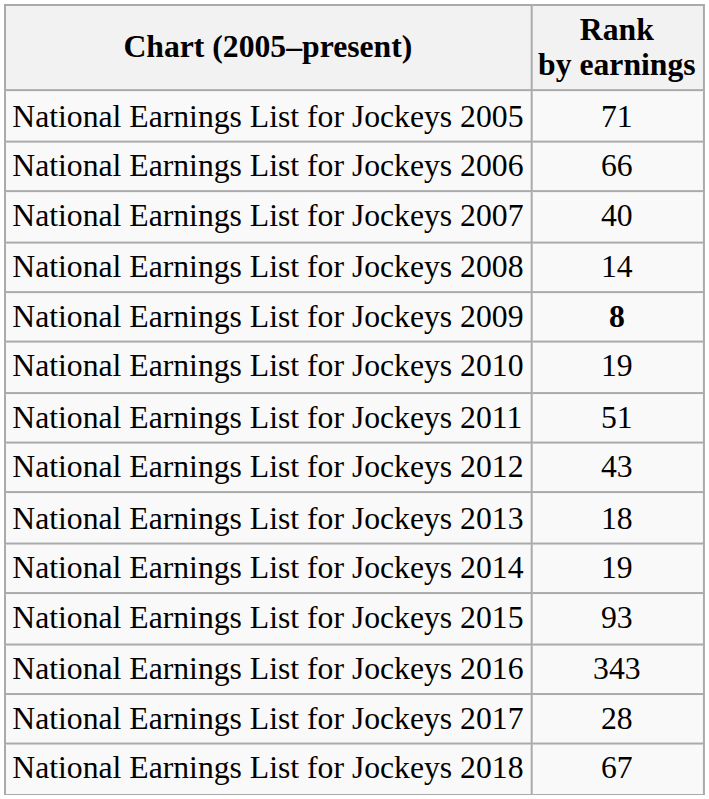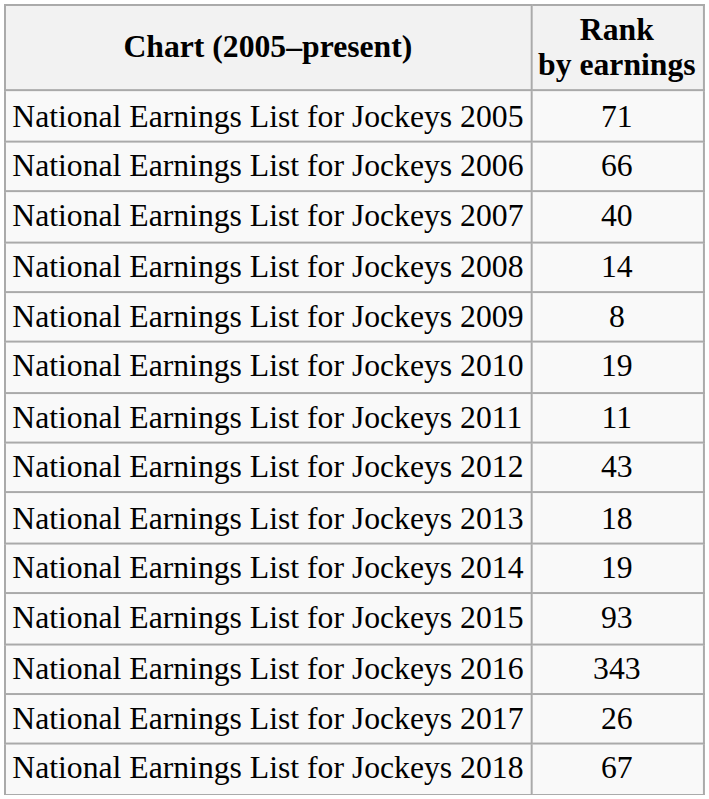National Earnings List for Jockeys 2009 | Rank by earnings: bold -> normal
National Earnings List for Jockeys 2011 | Rank by earnings: 51 -> 11
National Earnings List for Jockeys 2017 | Rank by earnings: 28 -> 26
